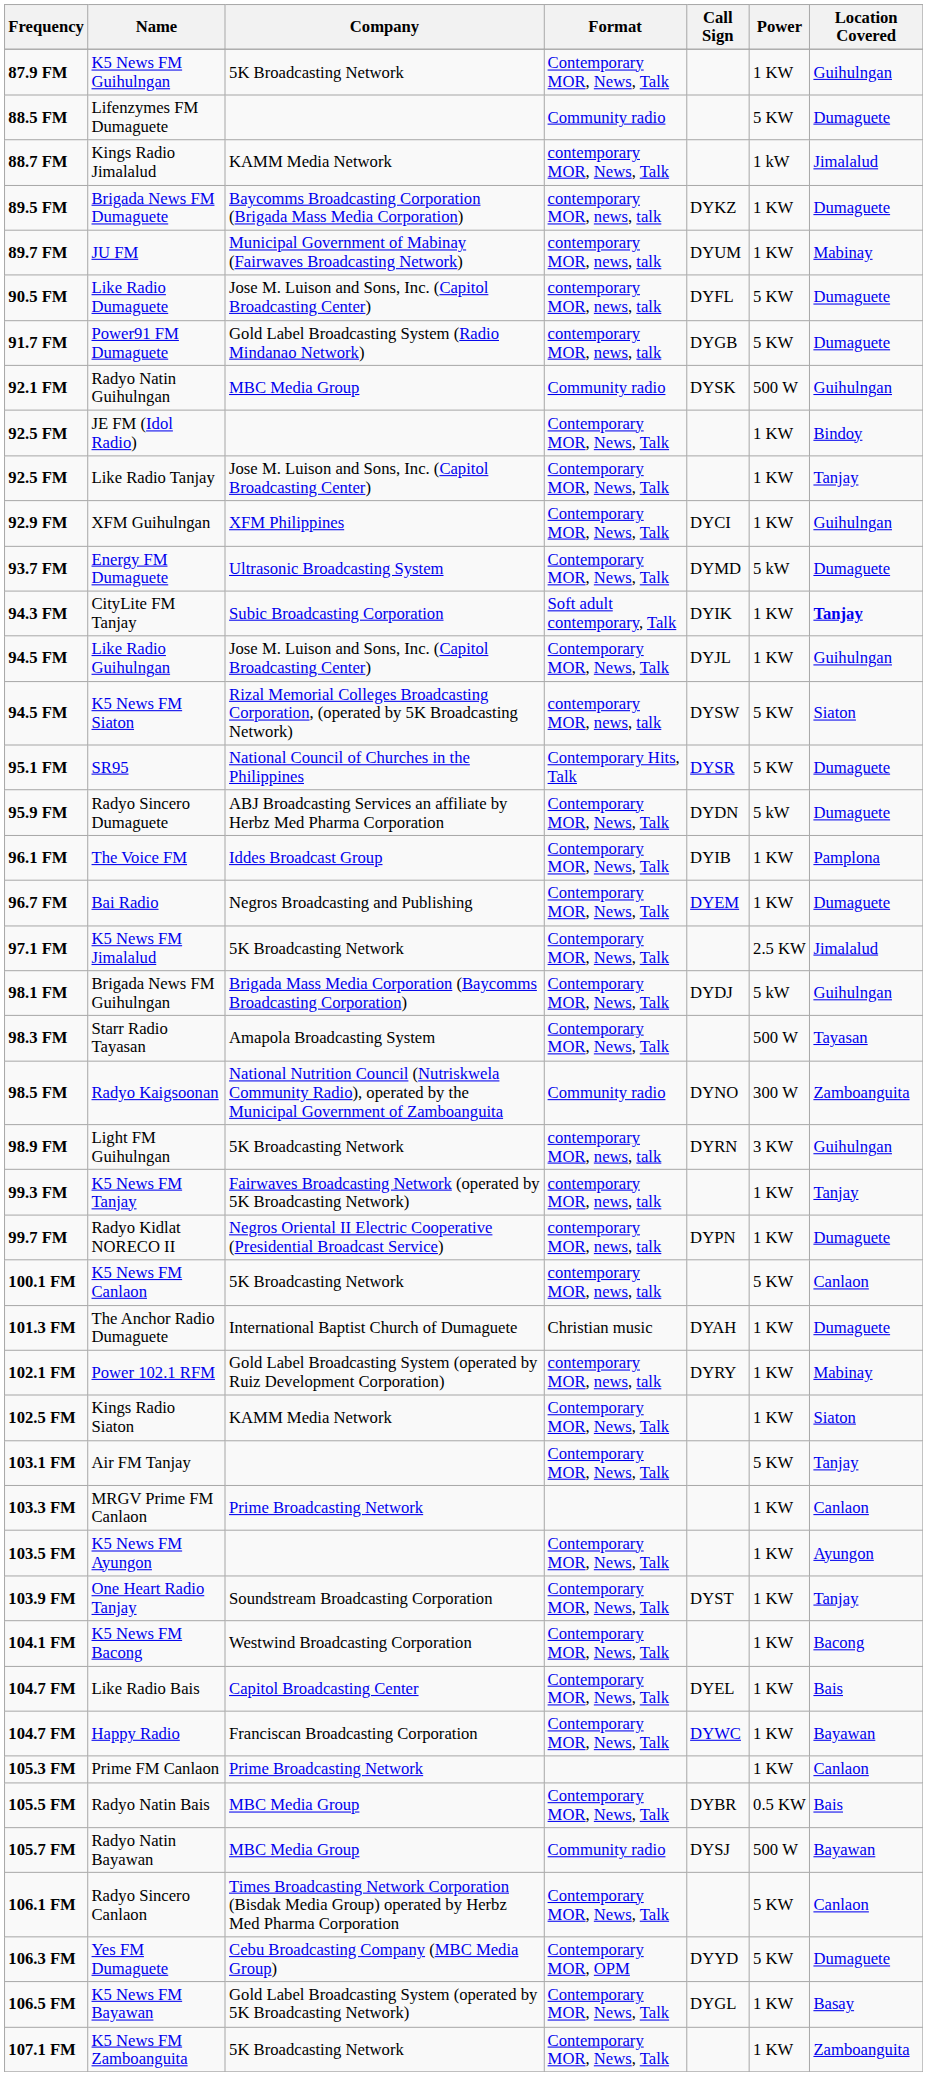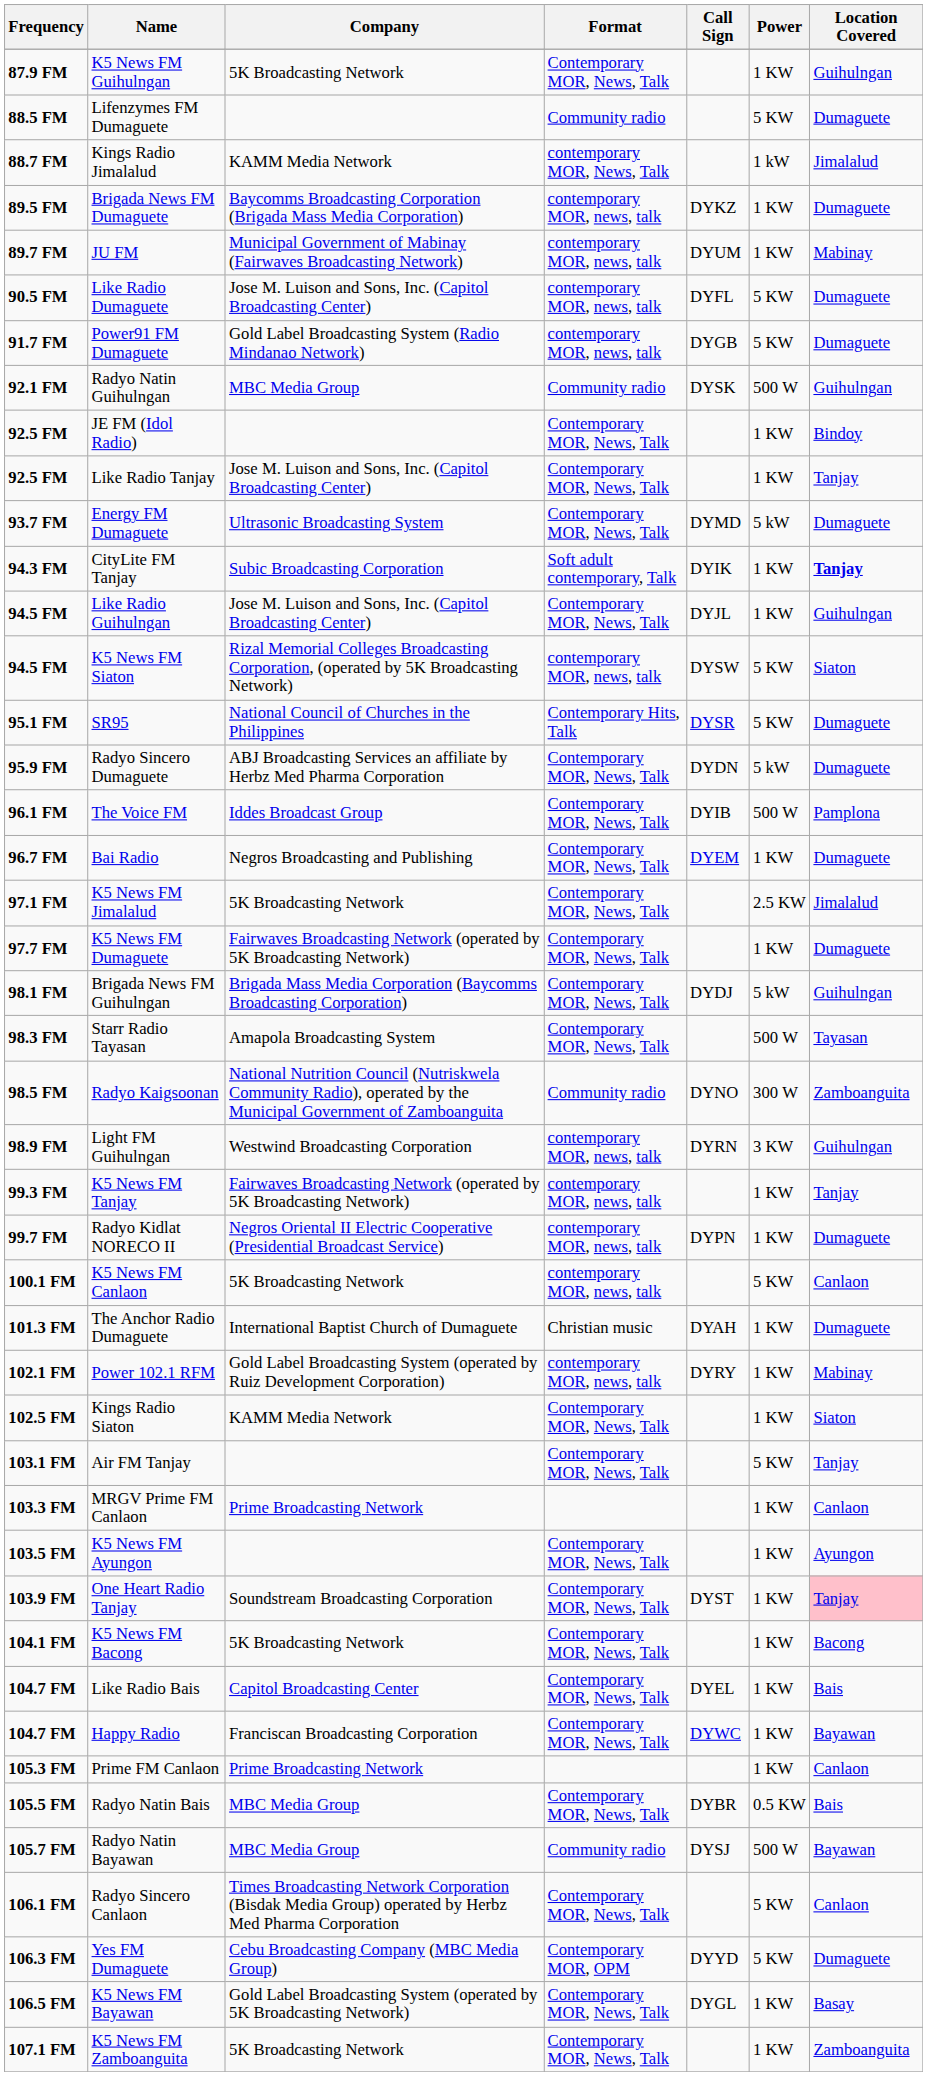- row: 92.9 FM | XFM Guihulngan | XFM Philippines | Contemporary MOR, News, Talk | DYCI | 1 KW | Guihulngan
The Voice FM | Power: 1 KW -> 500 W
+ row: 97.7 FM | K5 News FM Dumaguete | Fairwaves Broadcasting Network (operated by 5K Broadcasting Network) | Contemporary MOR, News, Talk | 1 KW | Dumaguete
Light FM Guihulngan | Company: 5K Broadcasting Network -> Westwind Broadcasting Corporation
One Heart Radio Tanjay | Location Covered: no background -> pink background
K5 News FM Bacong | Company: Westwind Broadcasting Corporation -> 5K Broadcasting Network
